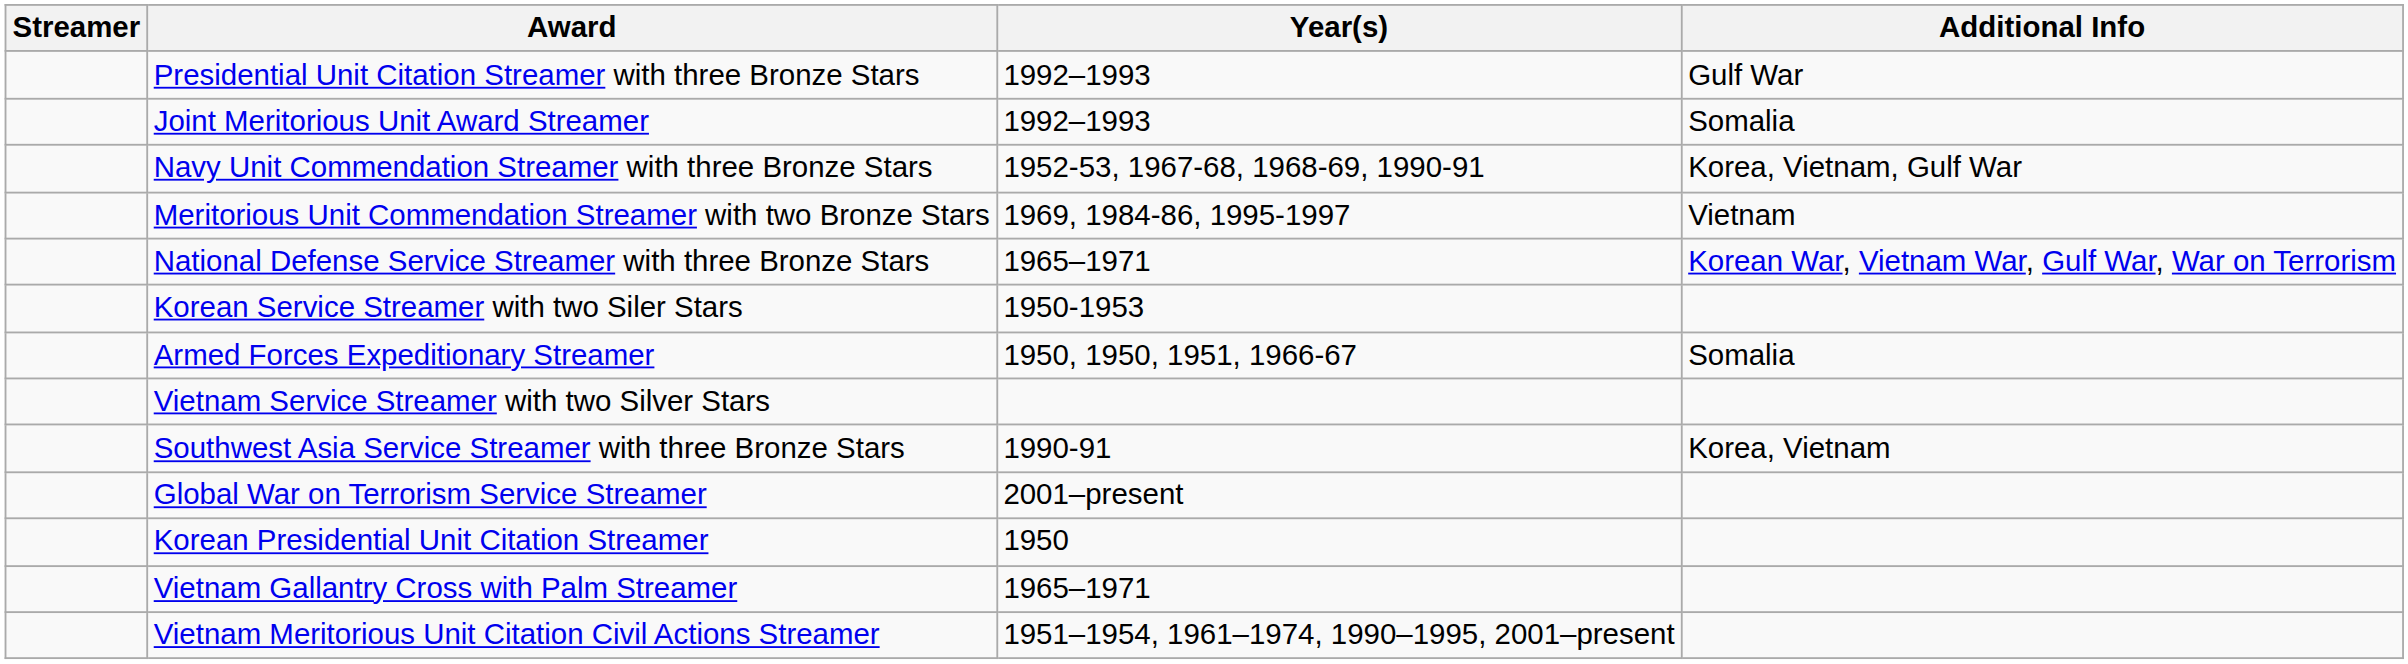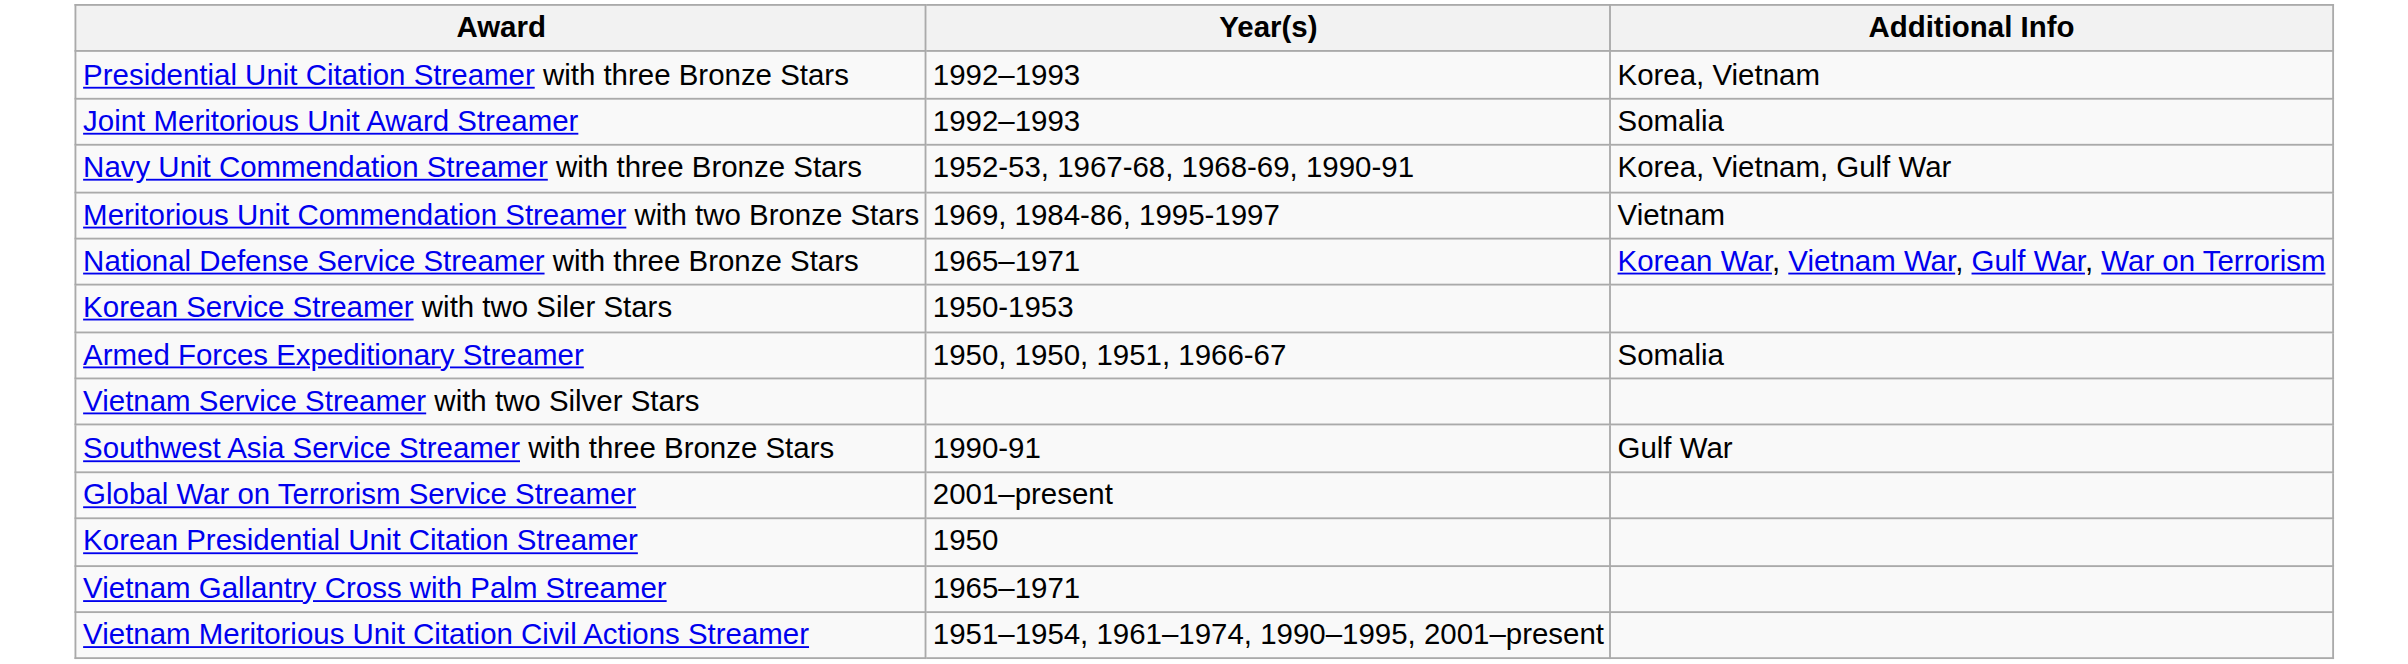- column: Streamer
Presidential Unit Citation Streamer with three Bronze Stars | Additional Info: Gulf War -> Korea, Vietnam
Southwest Asia Service Streamer with three Bronze Stars | Additional Info: Korea, Vietnam -> Gulf War
